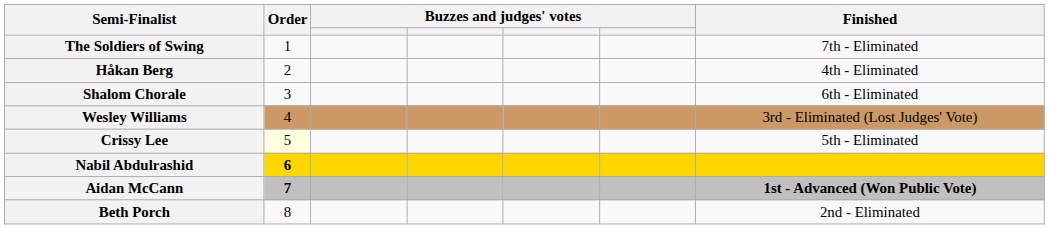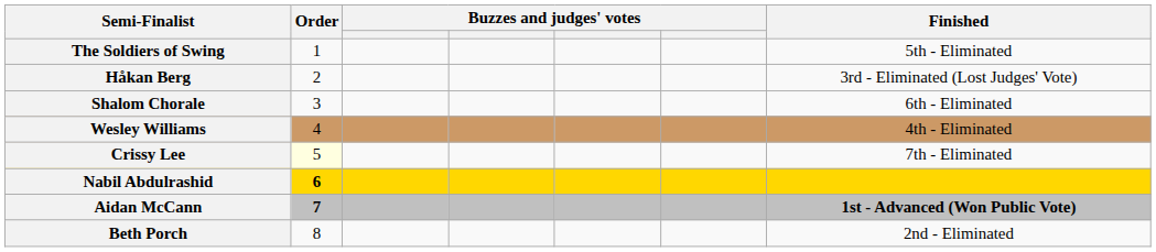The Soldiers of Swing | Finished: 7th - Eliminated -> 5th - Eliminated
Håkan Berg | Finished: 4th - Eliminated -> 3rd - Eliminated (Lost Judges' Vote)
Wesley Williams | Finished: 3rd - Eliminated (Lost Judges' Vote) -> 4th - Eliminated
Crissy Lee | Finished: 5th - Eliminated -> 7th - Eliminated
